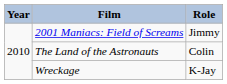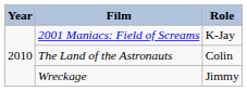2001 Maniacs: Field of Screams | Role: Jimmy -> K-Jay
Wreckage | Role: K-Jay -> Jimmy
